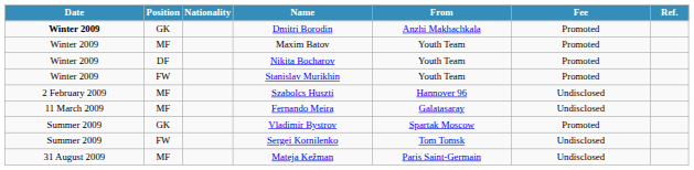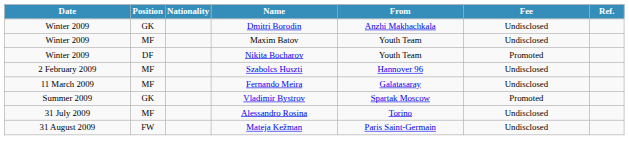Dmitri Borodin | Date: bold -> normal
Dmitri Borodin | Fee: Promoted -> Undisclosed
Maxim Batov | Fee: Promoted -> Undisclosed
- row: Winter 2009 | FW | Stanislav Murikhin | Youth Team | Promoted
- row: Summer 2009 | FW | Sergei Kornilenko | Tom Tomsk | Undisclosed
+ row: 31 July 2009 | MF | Alessandro Rosina | Torino | Undisclosed
Mateja Kežman | Position: MF -> FW
